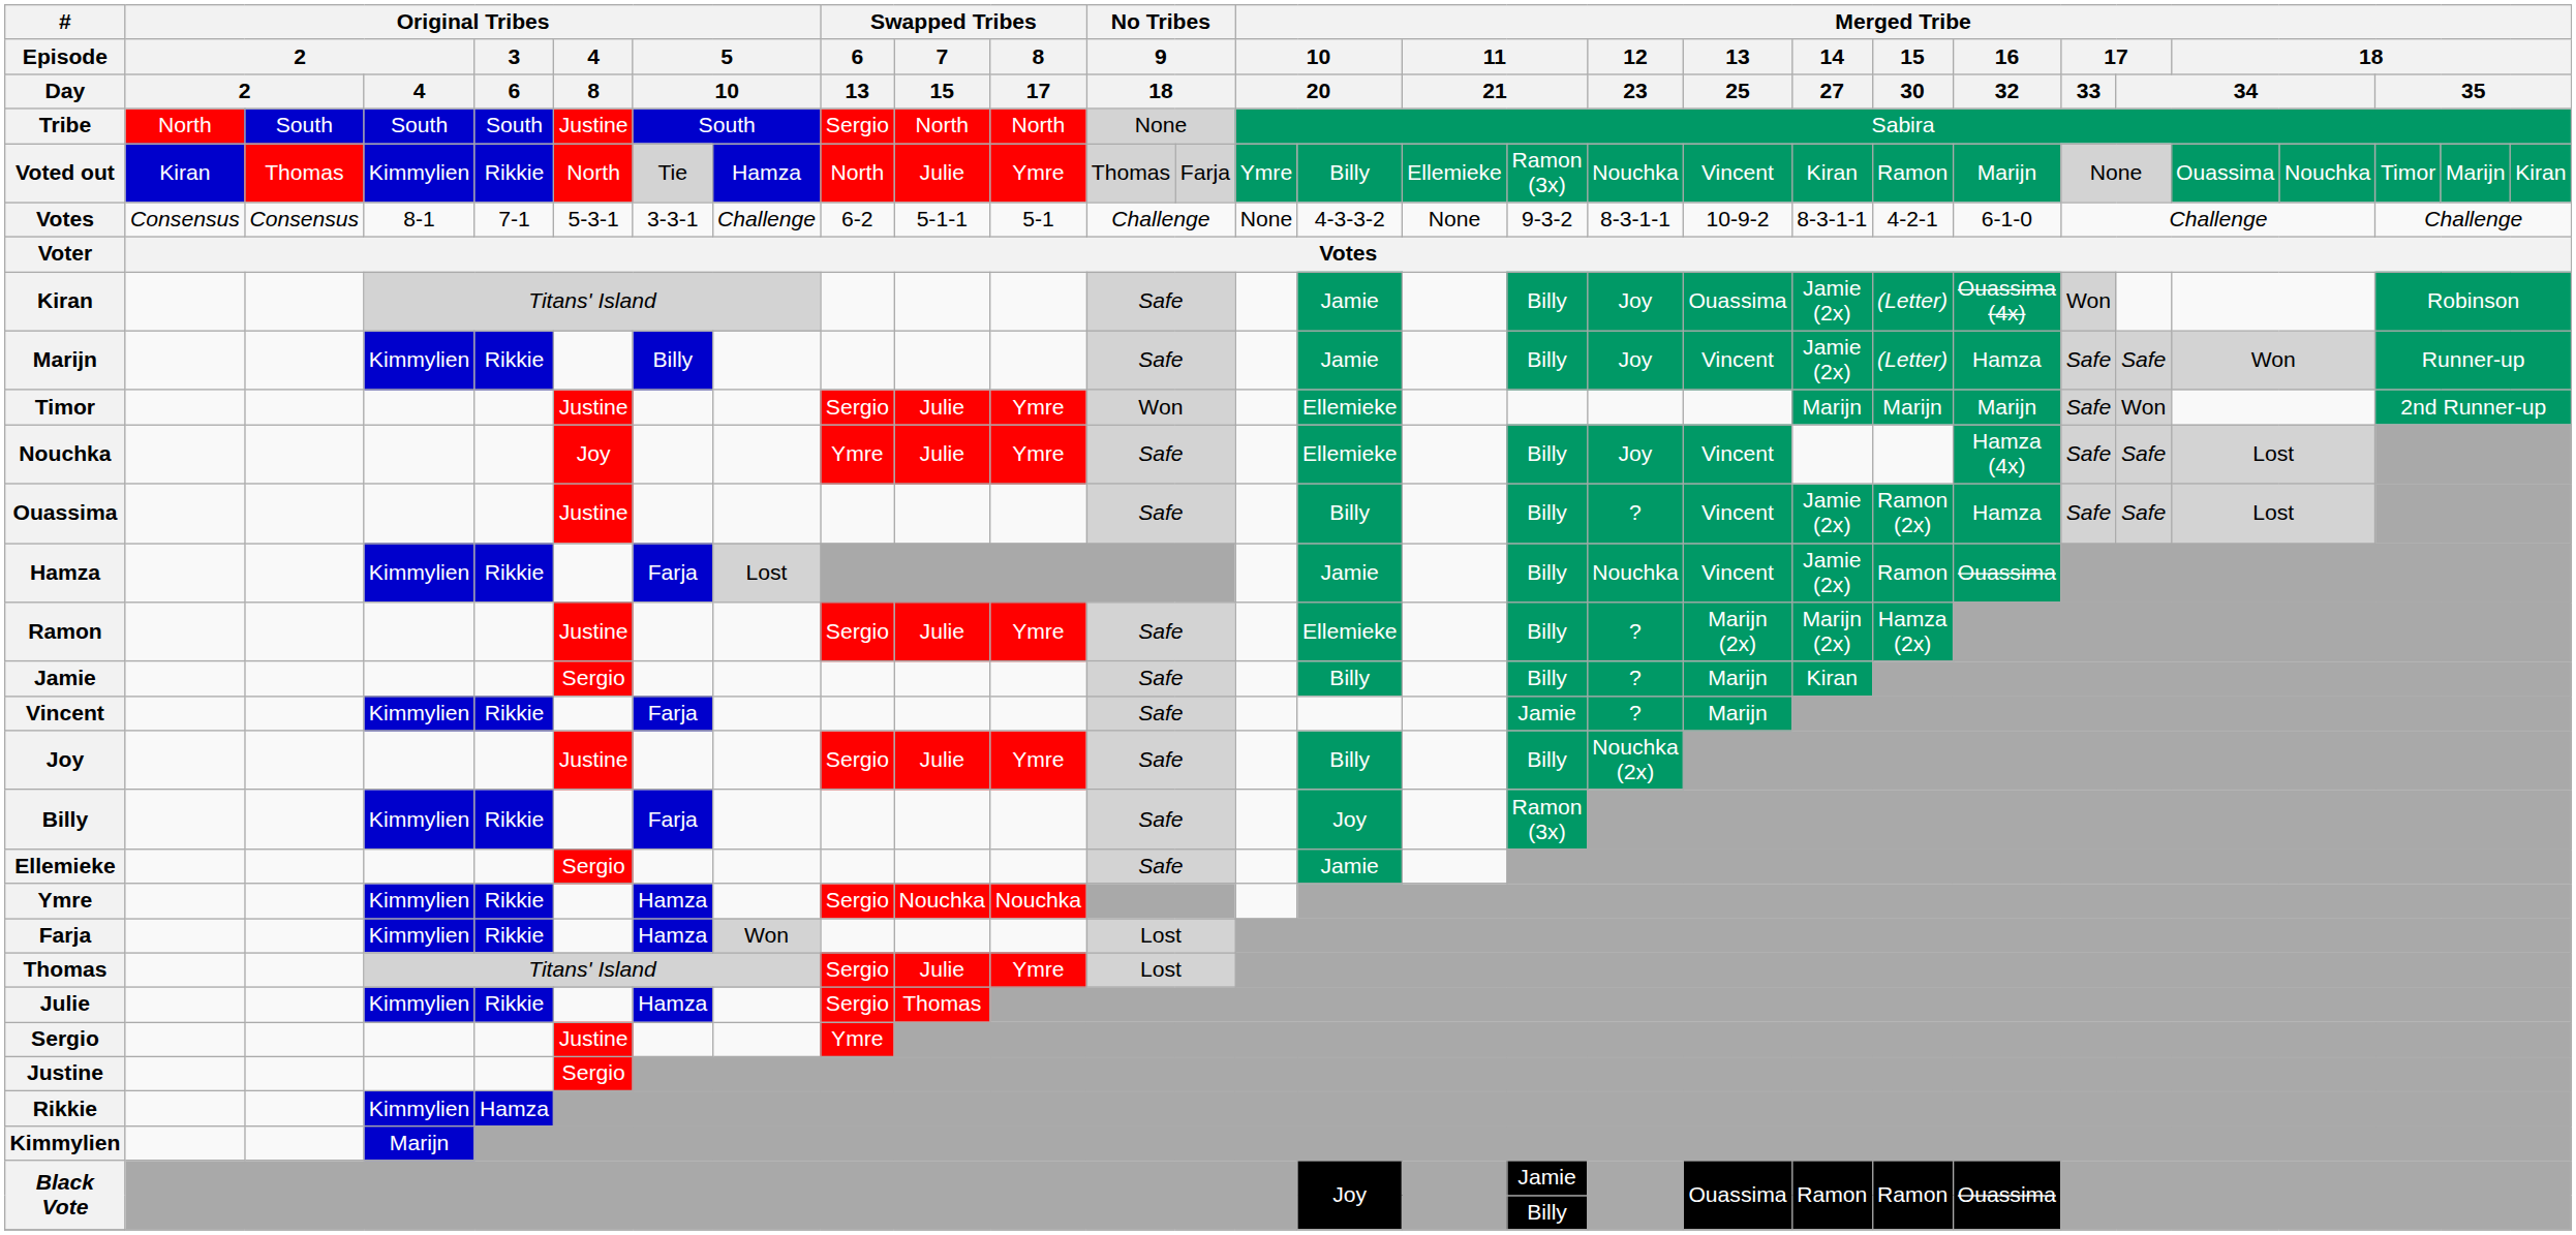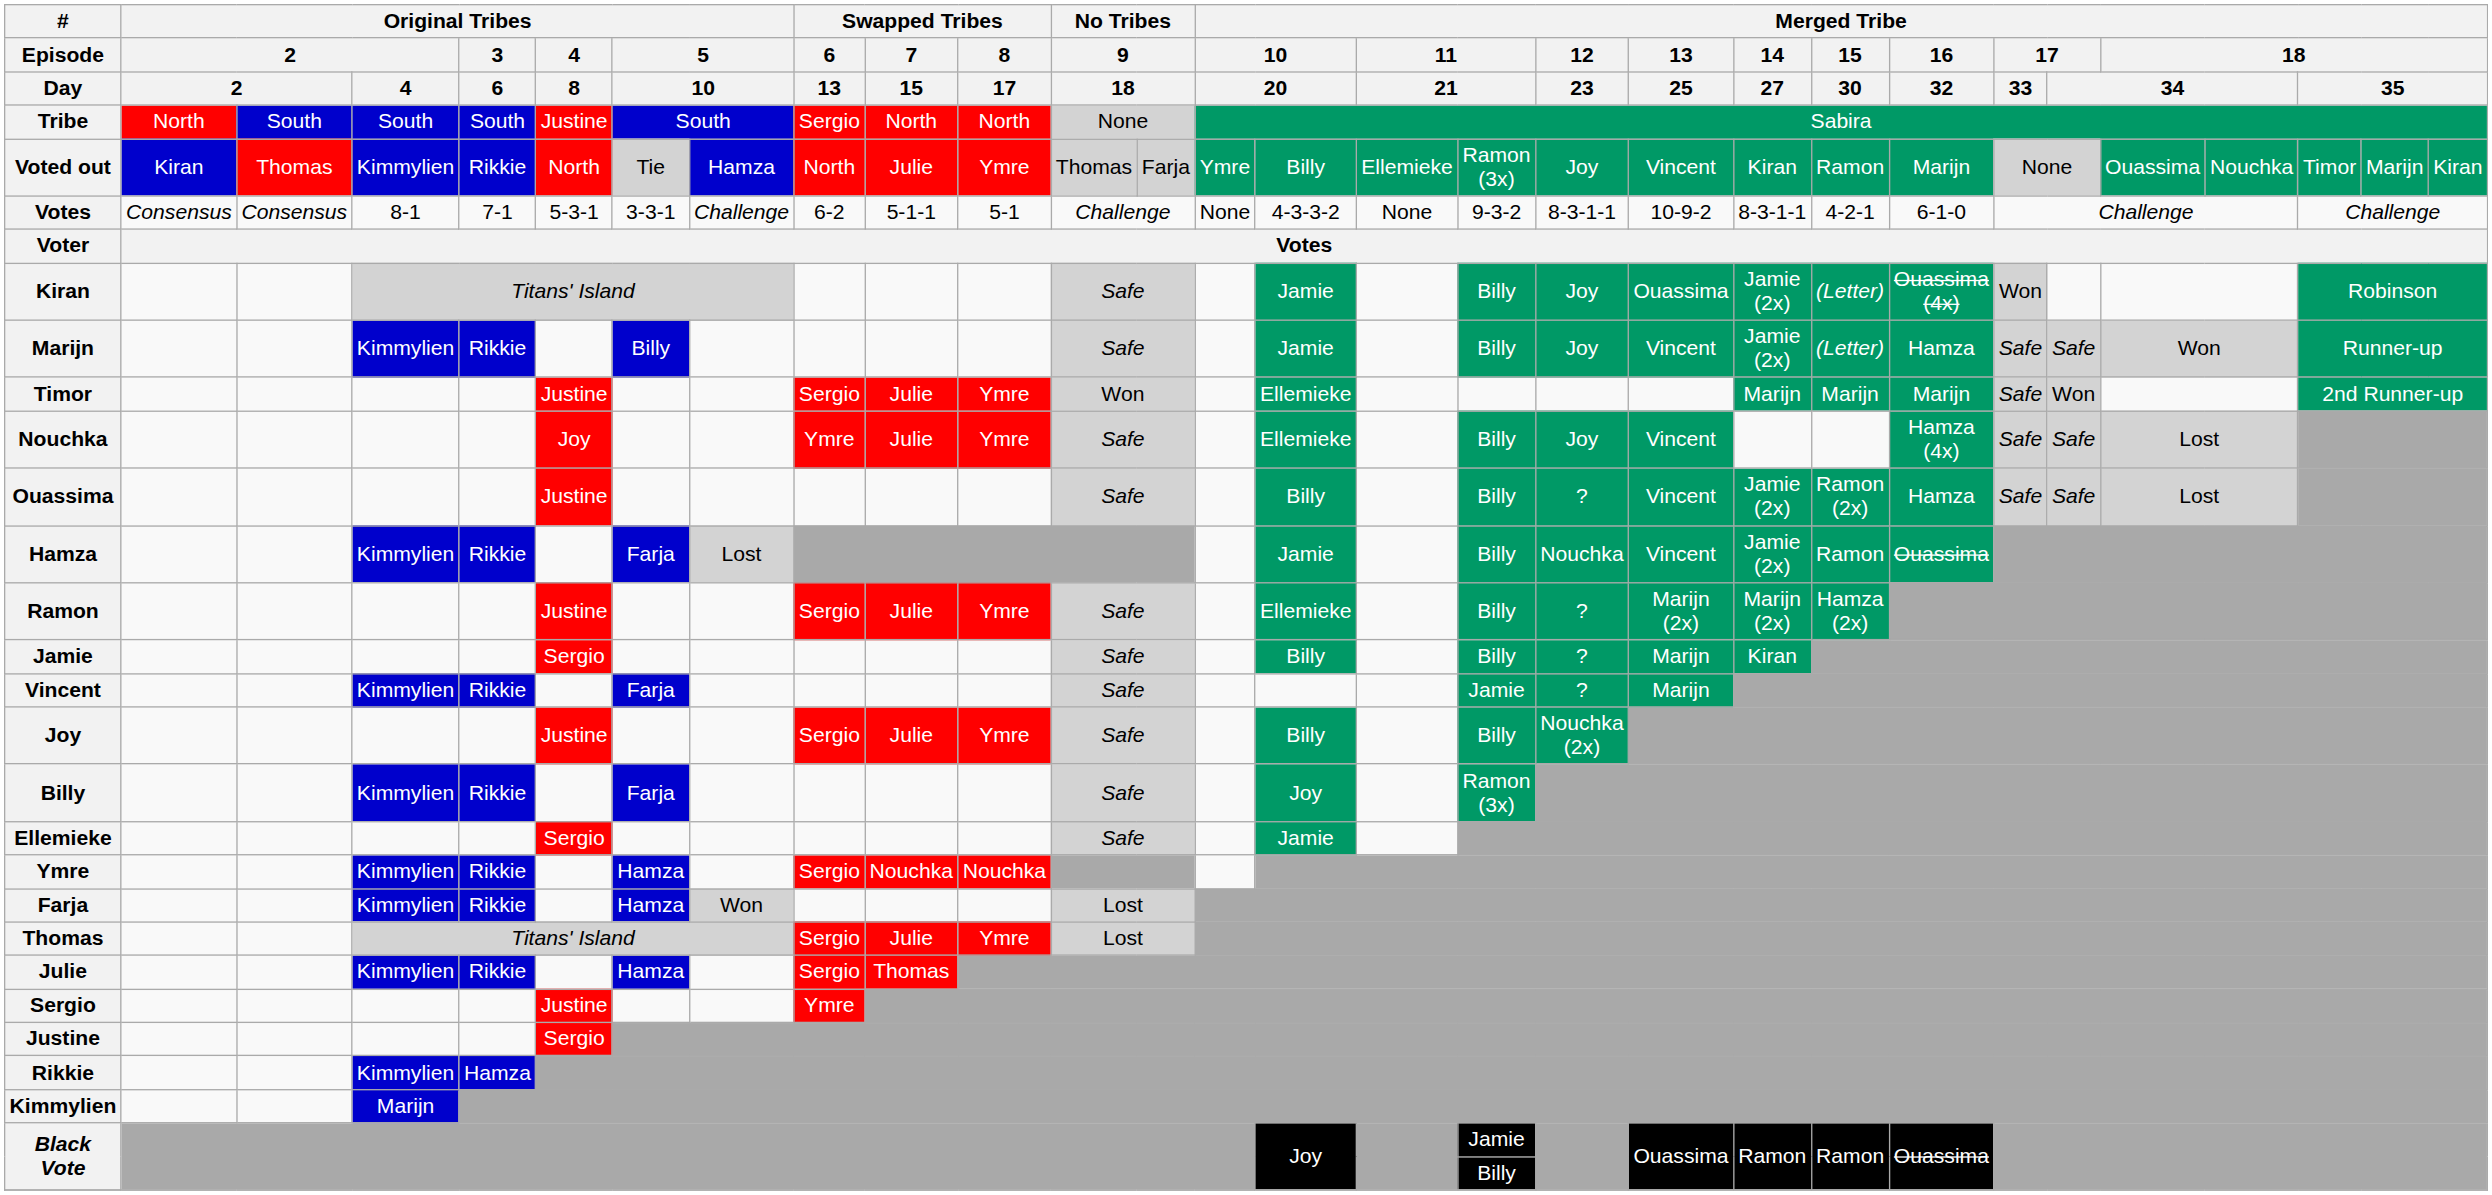Voted out | Merged Tribe / 12 / 23: Nouchka -> Joy
